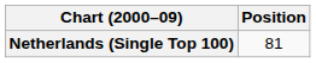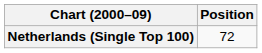Netherlands (Single Top 100) | Position: 81 -> 72
